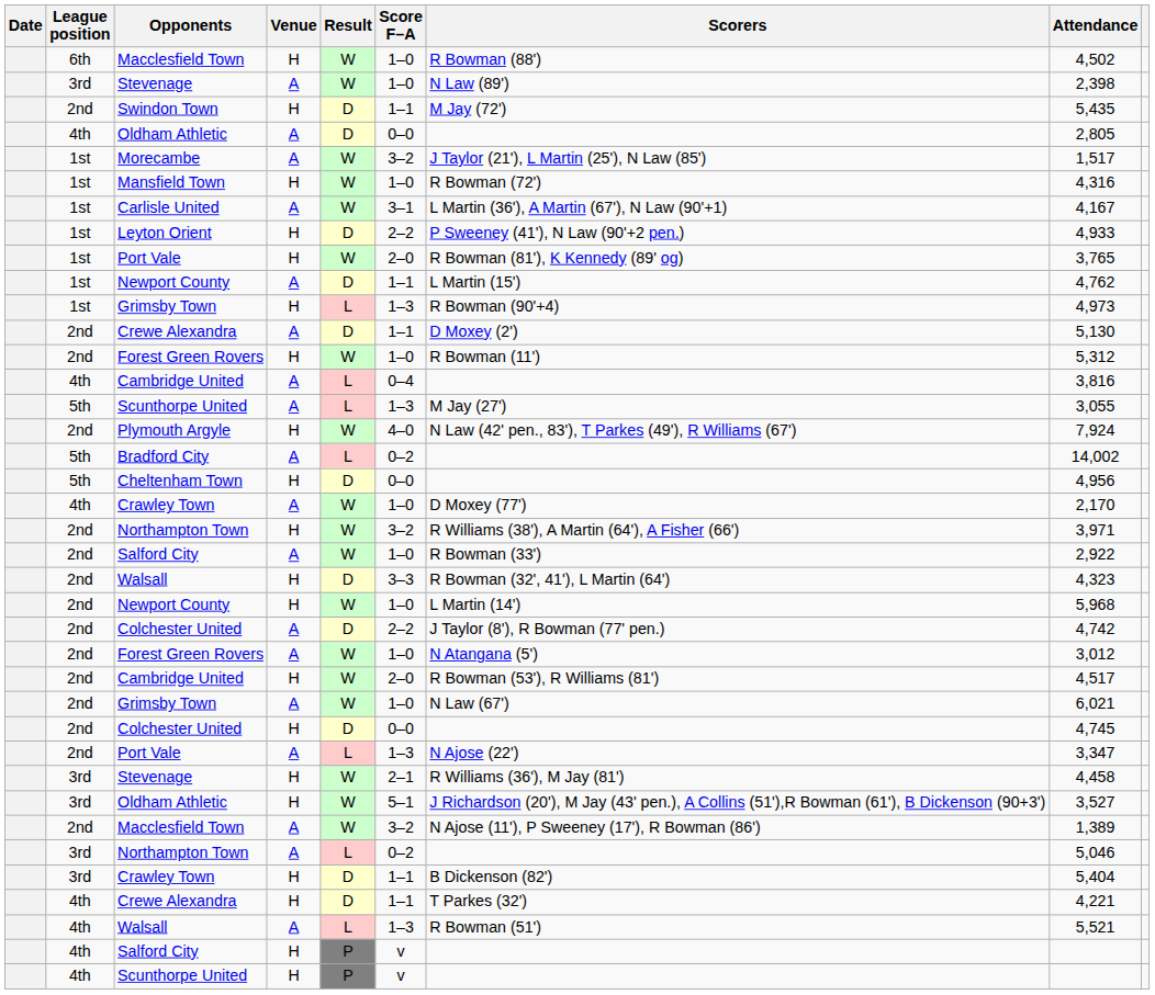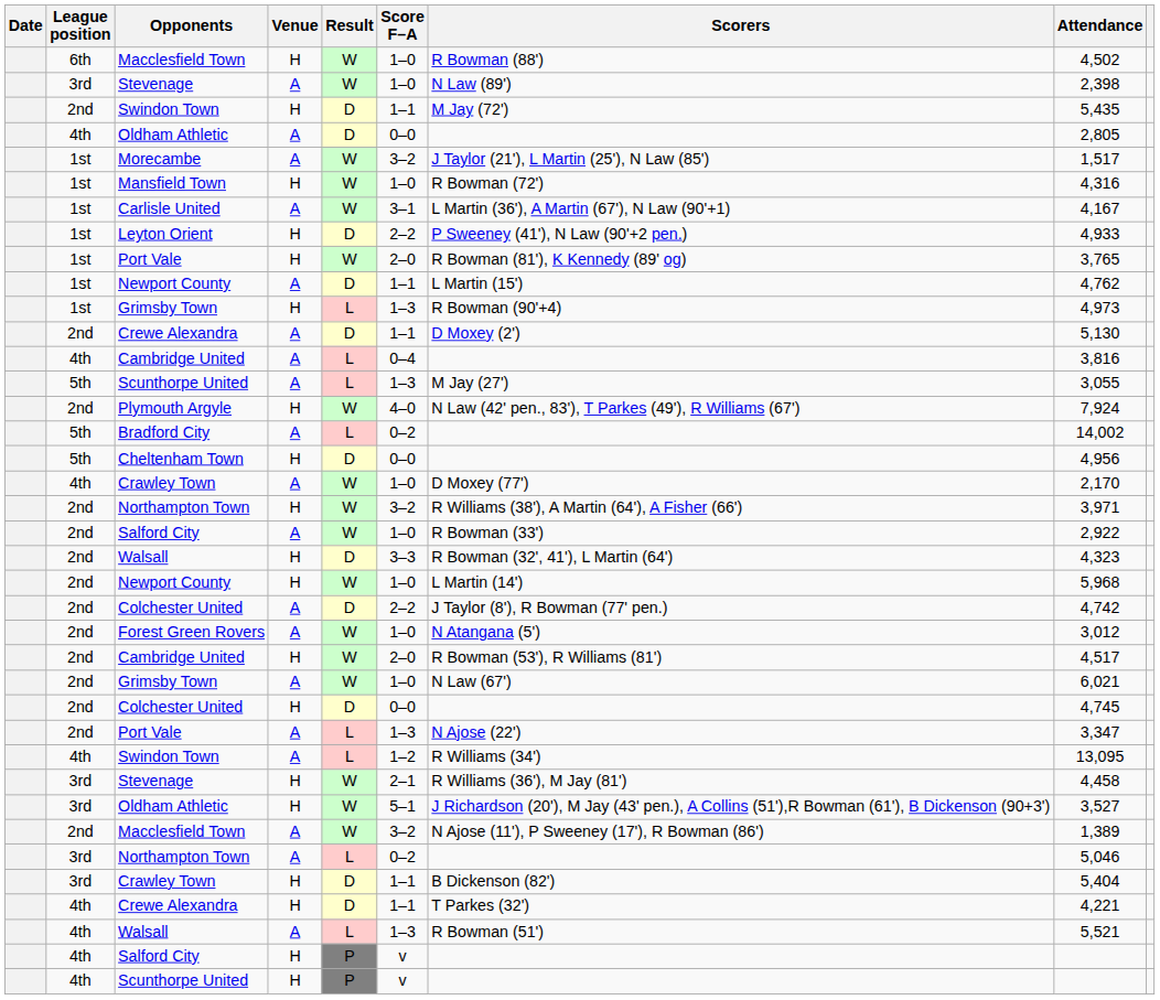- row: 2nd | Forest Green Rovers | H | W | 1–0 | R Bowman (11') | 5,312
+ row: 4th | Swindon Town | A | L | 1–2 | R Williams (34') | 13,095
